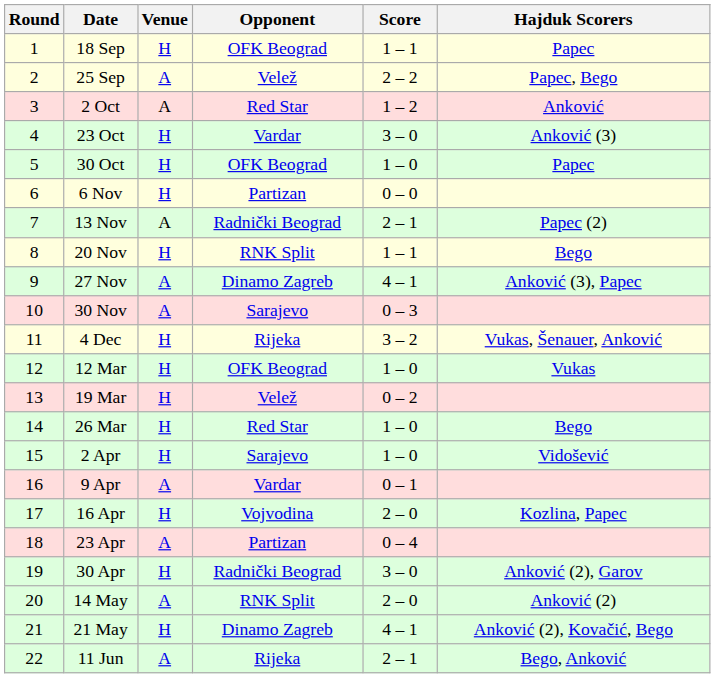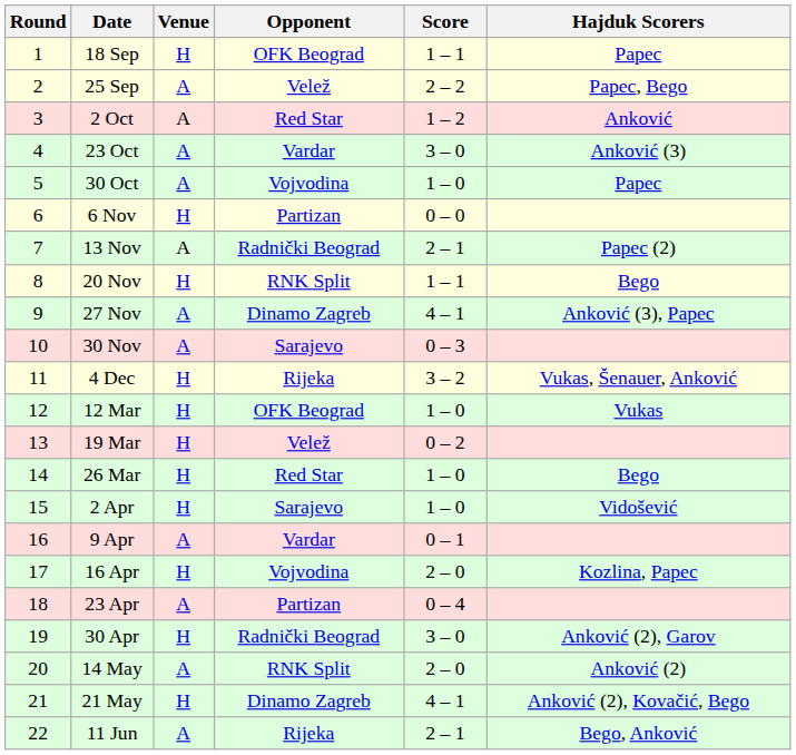23 Oct | Venue: H -> A
30 Oct | Venue: H -> A
30 Oct | Opponent: OFK Beograd -> Vojvodina
